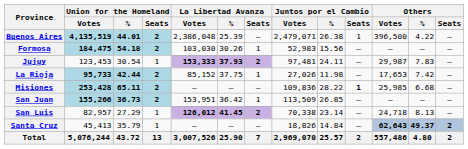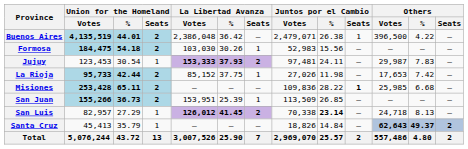Buenos Aires | La Libertad Avanza / %: 25.39 -> 36.42
San Juan | La Libertad Avanza / %: 36.42 -> 25.39
San Luis | Juntos por el Cambio / %: normal -> bold
